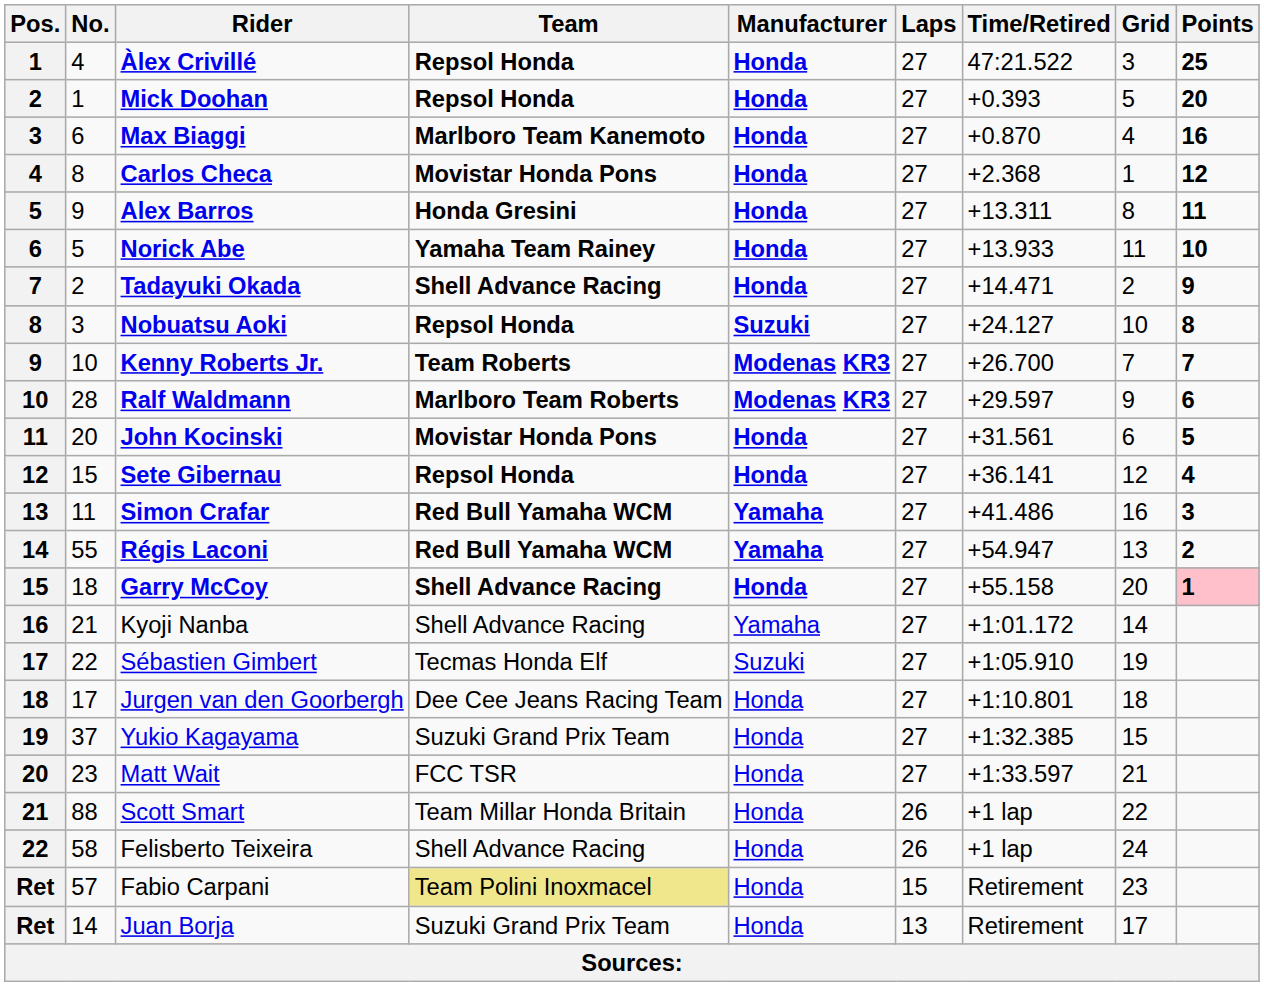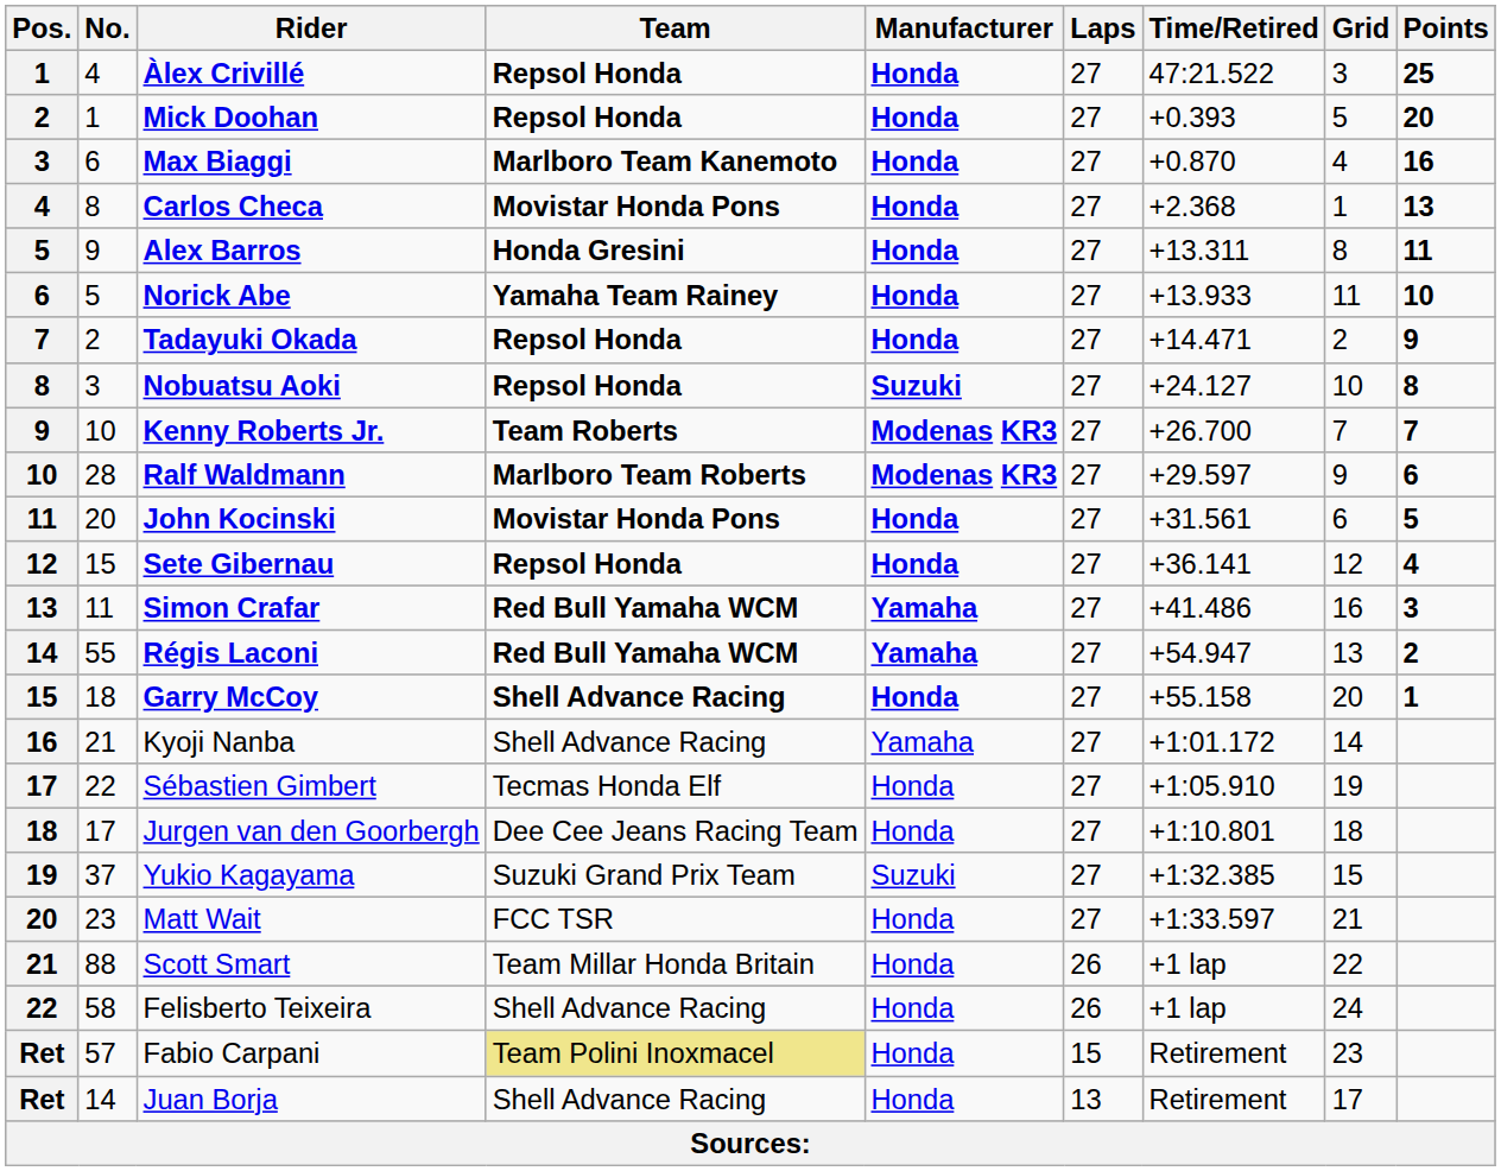Carlos Checa | Points: 12 -> 13
Tadayuki Okada | Team: Shell Advance Racing -> Repsol Honda
Garry McCoy | Points: pink background -> no background
Sébastien Gimbert | Manufacturer: Suzuki -> Honda
Yukio Kagayama | Manufacturer: Honda -> Suzuki
Juan Borja | Team: Suzuki Grand Prix Team -> Shell Advance Racing
